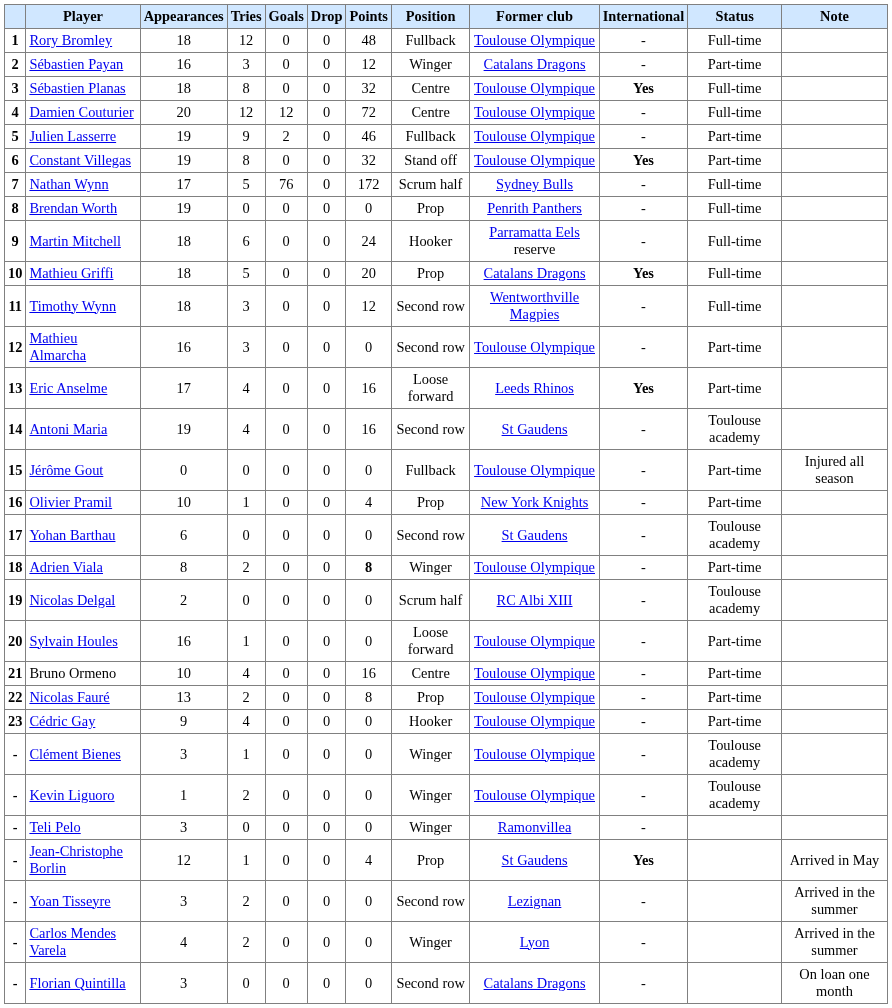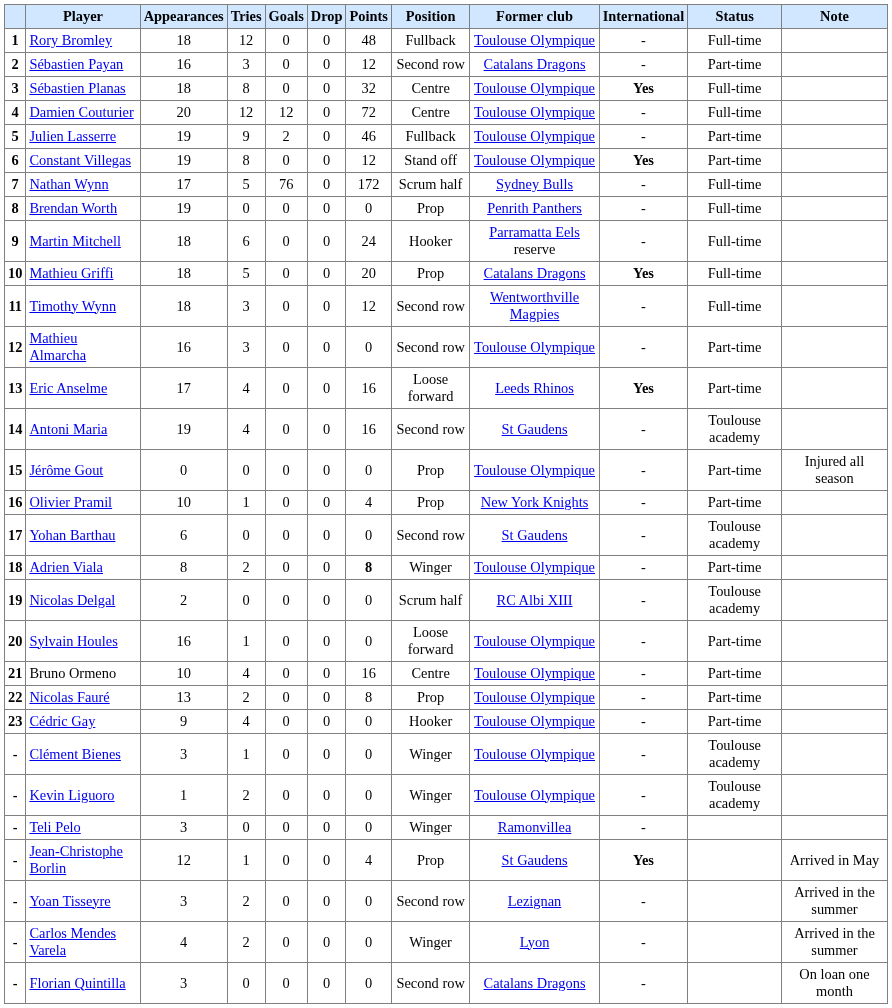Sébastien Payan | Position: Winger -> Second row
Constant Villegas | Points: 32 -> 12
Jérôme Gout | Position: Fullback -> Prop
